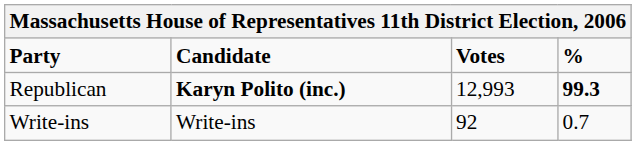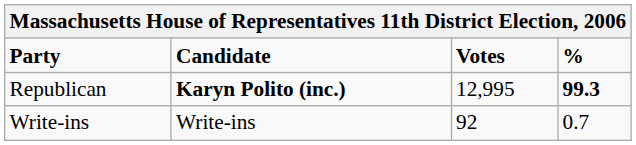Republican | Votes: 12,993 -> 12,995
